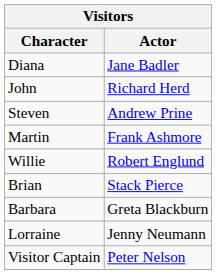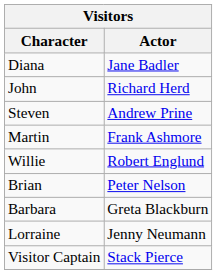Brian | Actor: Stack Pierce -> Peter Nelson
Visitor Captain | Actor: Peter Nelson -> Stack Pierce
